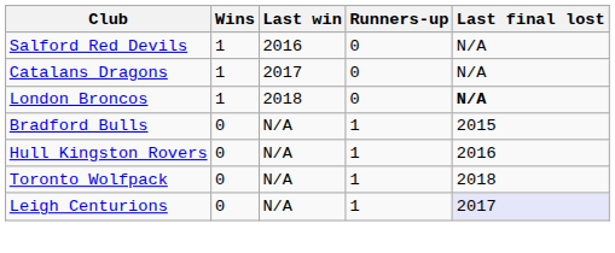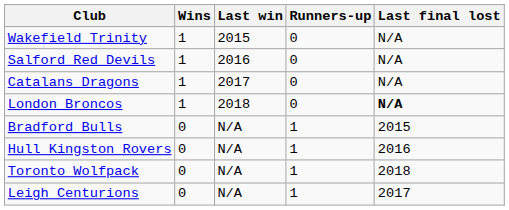+ row: Wakefield Trinity | 1 | 2015 | 0 | N/A
Leigh Centurions | Last final lost: lavender background -> no background
